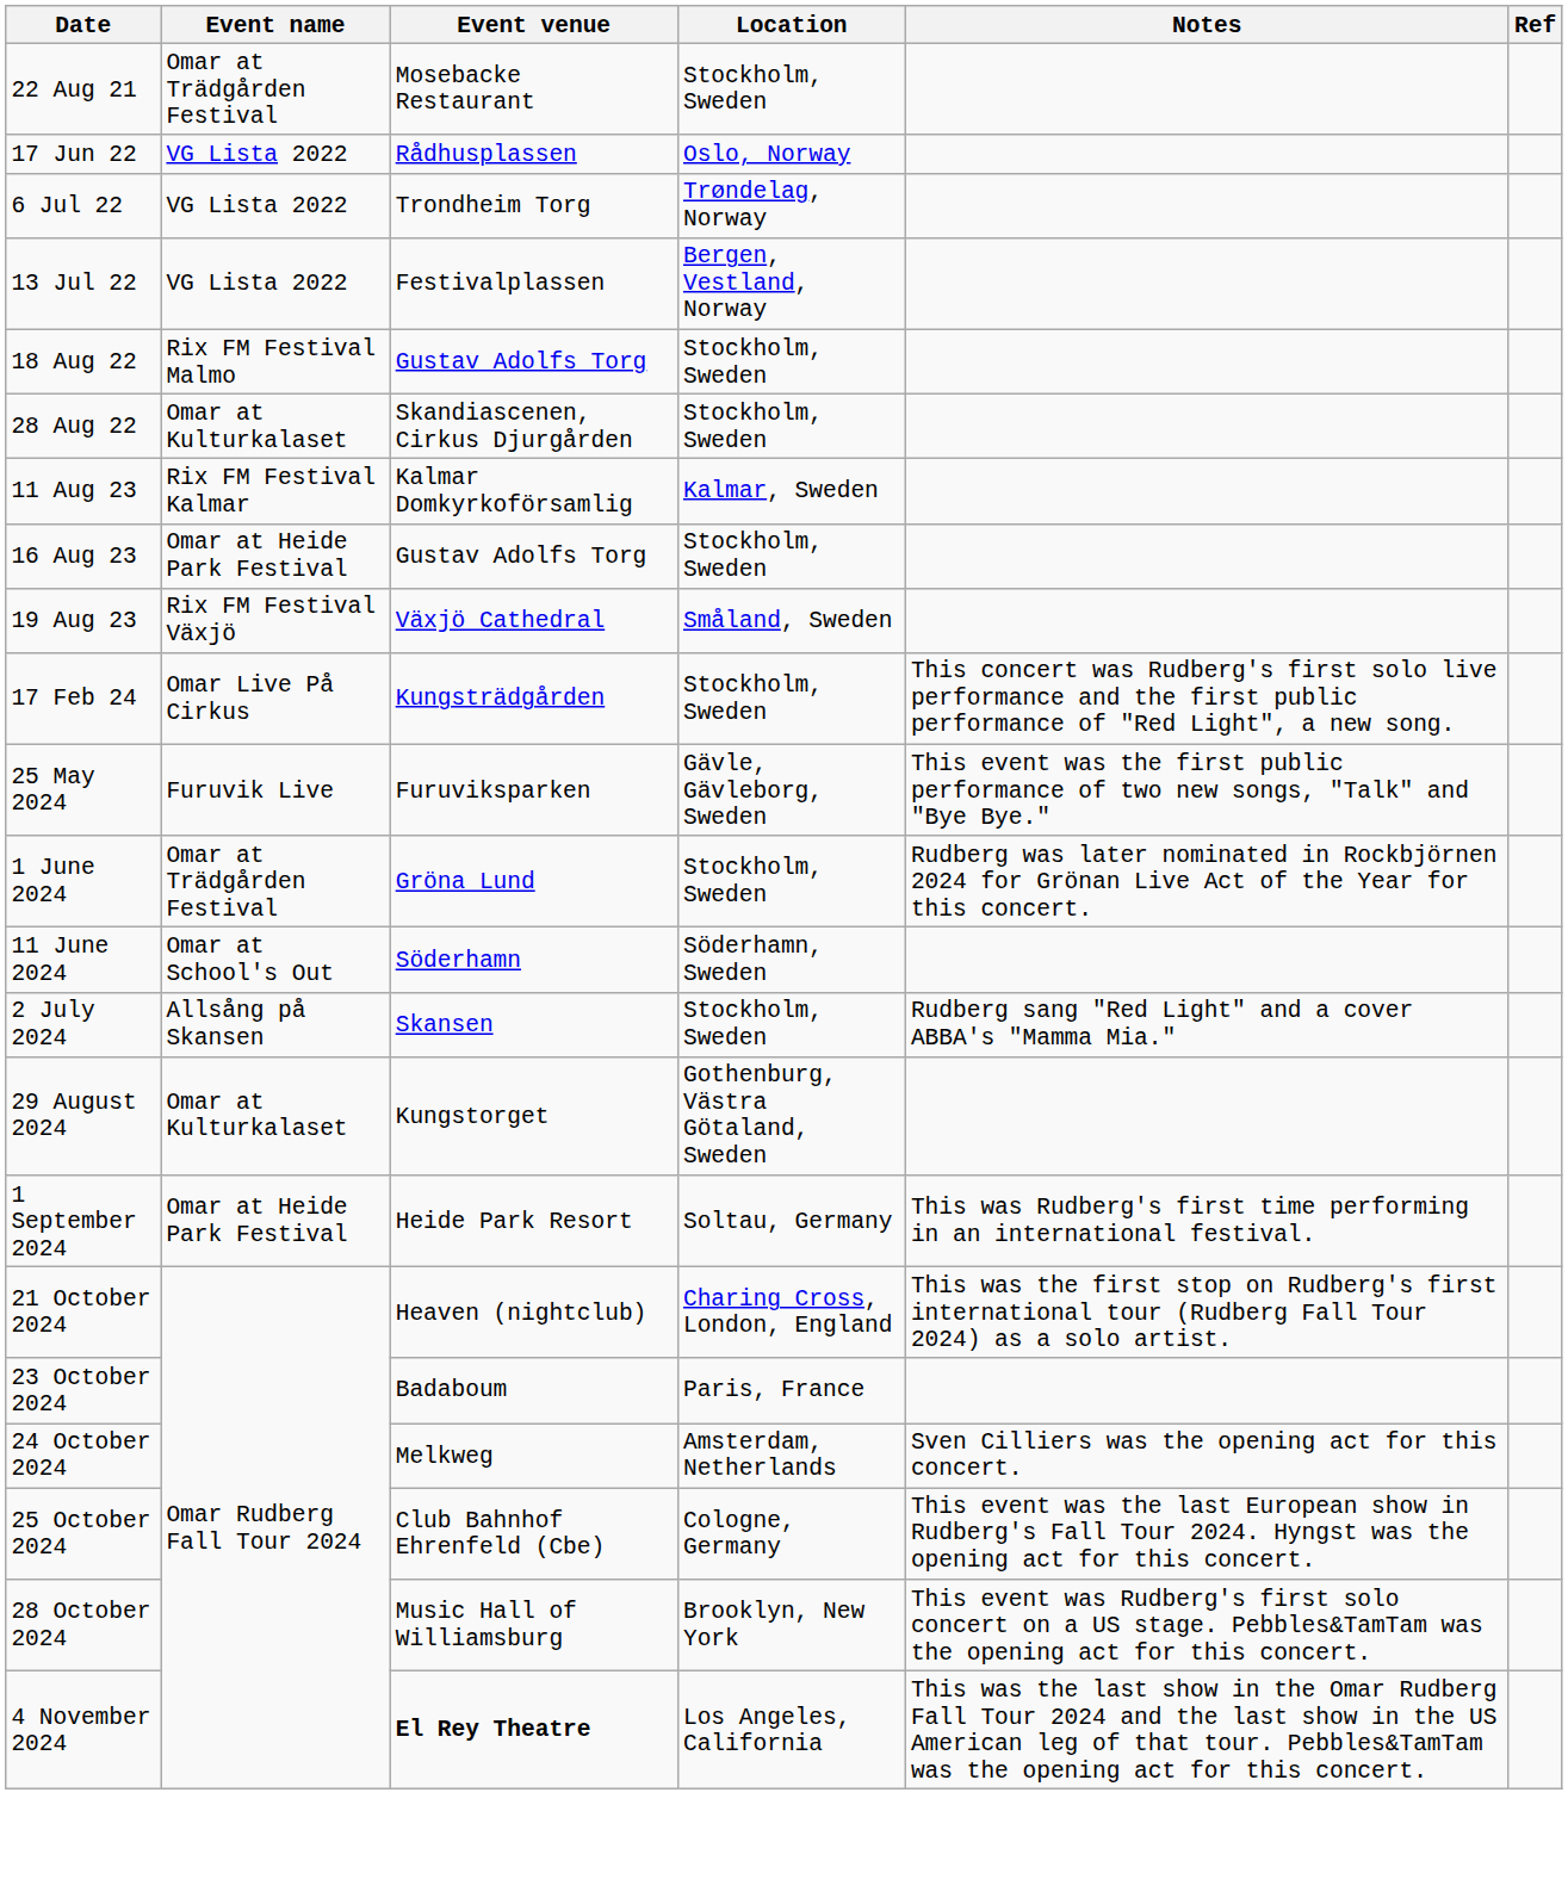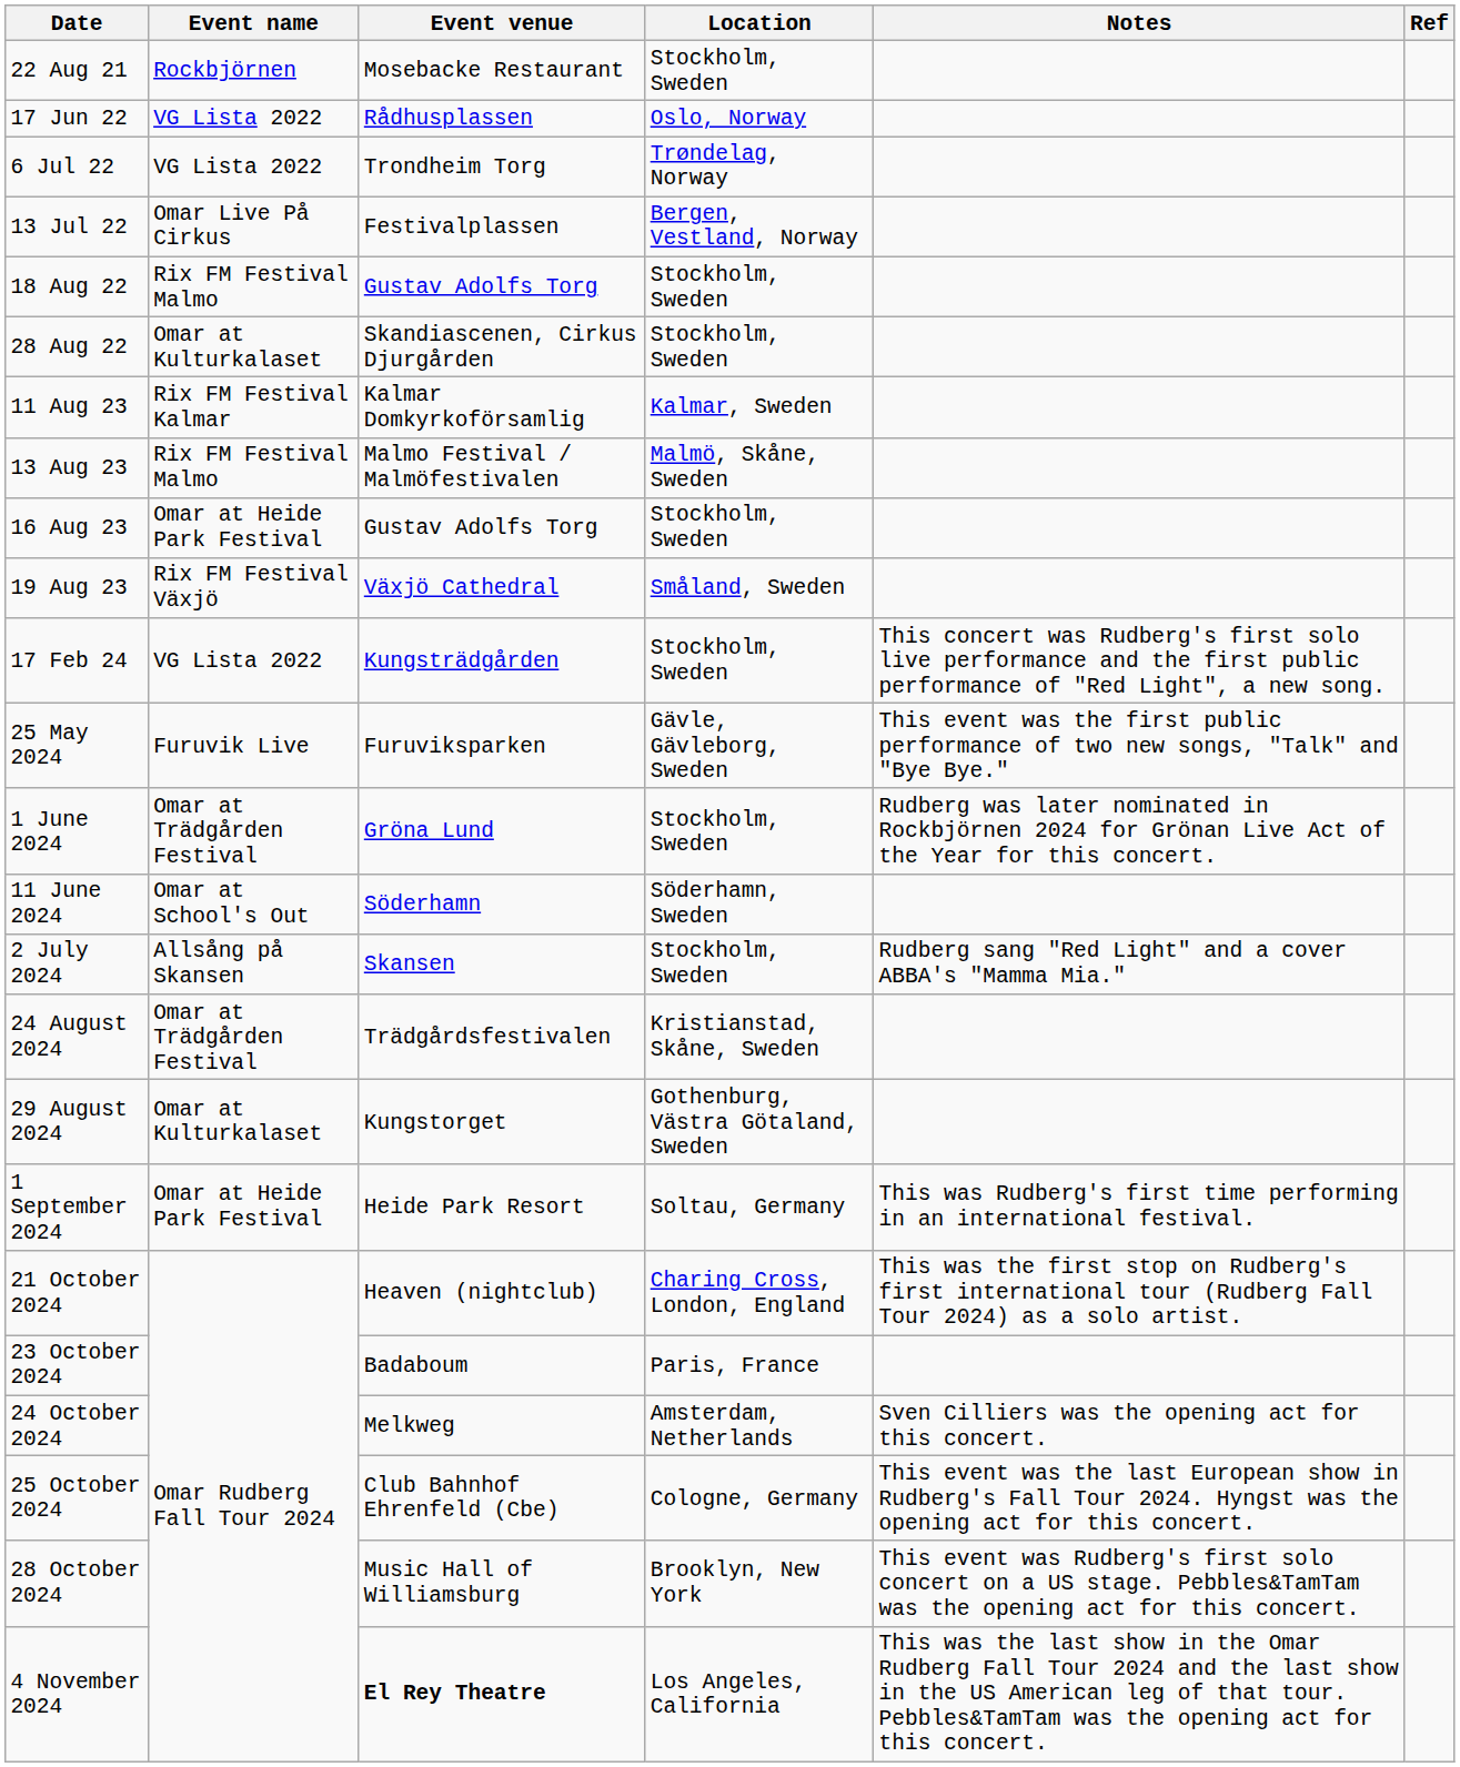22 Aug 21 | Event name: Omar at Trädgården Festival -> Rockbjörnen
13 Jul 22 | Event name: VG Lista 2022 -> Omar Live På Cirkus
+ row: 13 Aug 23 | Rix FM Festival Malmo | Malmo Festival / Malmöfestivalen | Malmö, Skåne, Sweden
17 Feb 24 | Event name: Omar Live På Cirkus -> VG Lista 2022
+ row: 24 August 2024 | Omar at Trädgården Festival | Trädgårdsfestivalen | Kristianstad, Skåne, Sweden
